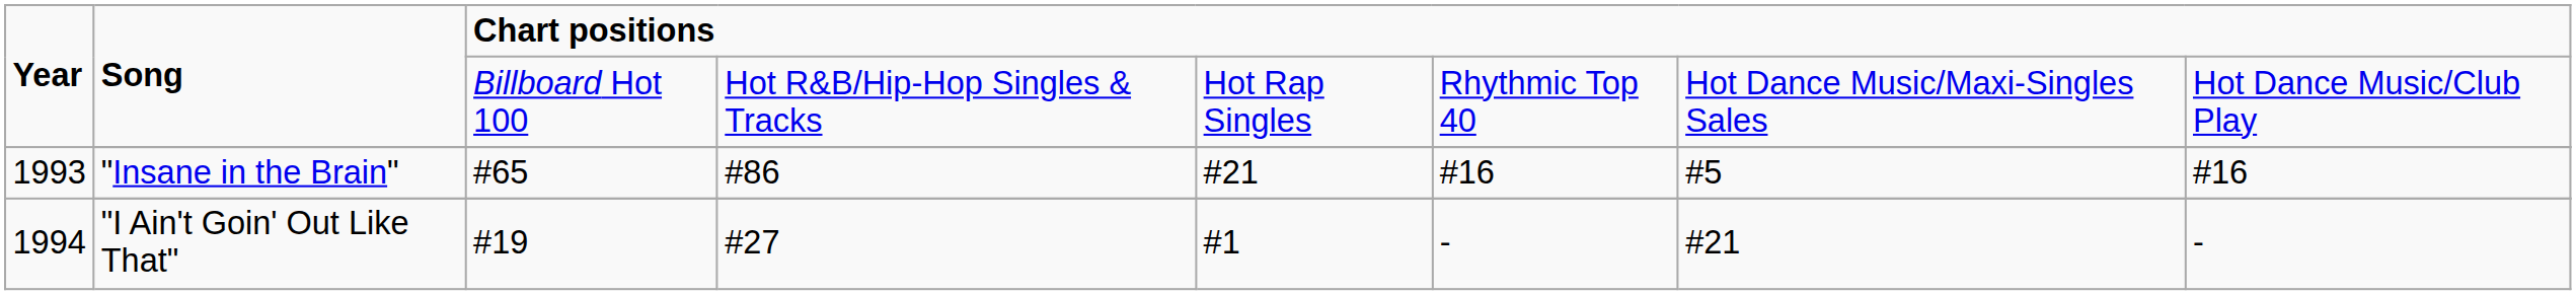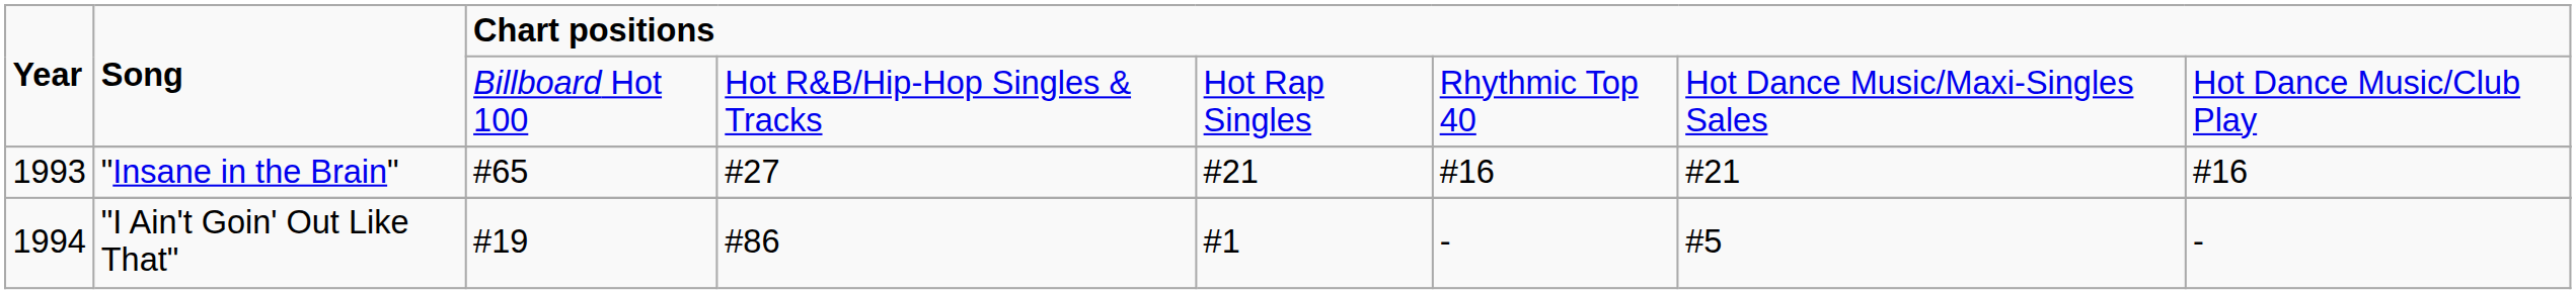"Insane in the Brain" | column 4: #86 -> #27
"Insane in the Brain" | column 7: #5 -> #21
"I Ain't Goin' Out Like That" | column 4: #27 -> #86
"I Ain't Goin' Out Like That" | column 7: #21 -> #5
